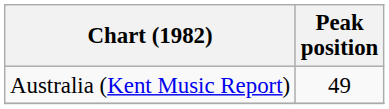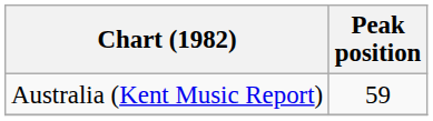Australia (Kent Music Report) | Peak position: 49 -> 59
